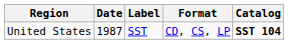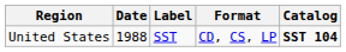United States | Date: 1987 -> 1988
